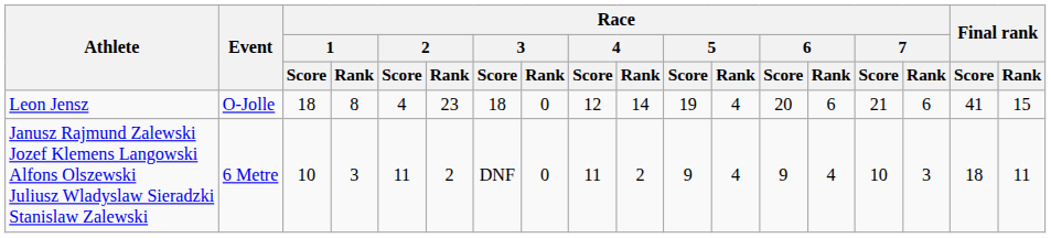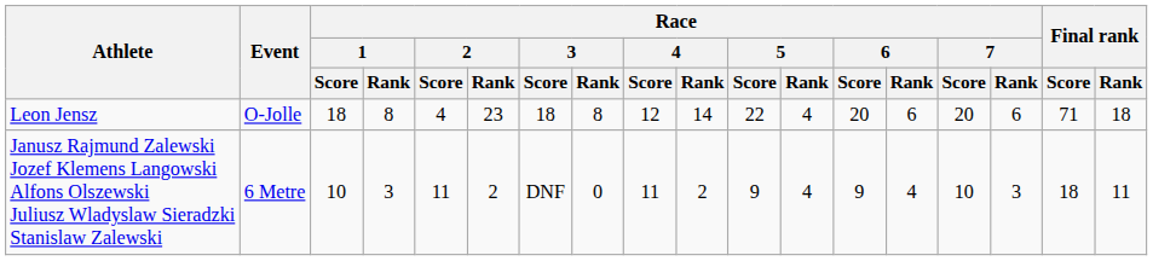Leon Jensz | Race / 3 / Rank: 0 -> 8
Leon Jensz | Race / 5 / Score: 19 -> 22
Leon Jensz | Race / 7 / Score: 21 -> 20
Leon Jensz | Final rank / Score: 41 -> 71
Leon Jensz | Final rank / Rank: 15 -> 18
